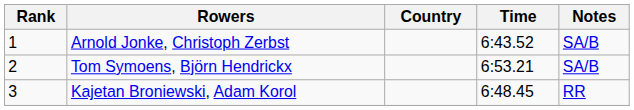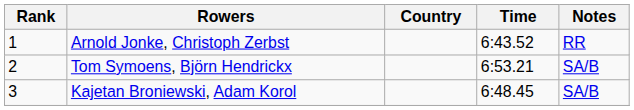Arnold Jonke, Christoph Zerbst | Notes: SA/B -> RR
Kajetan Broniewski, Adam Korol | Notes: RR -> SA/B
